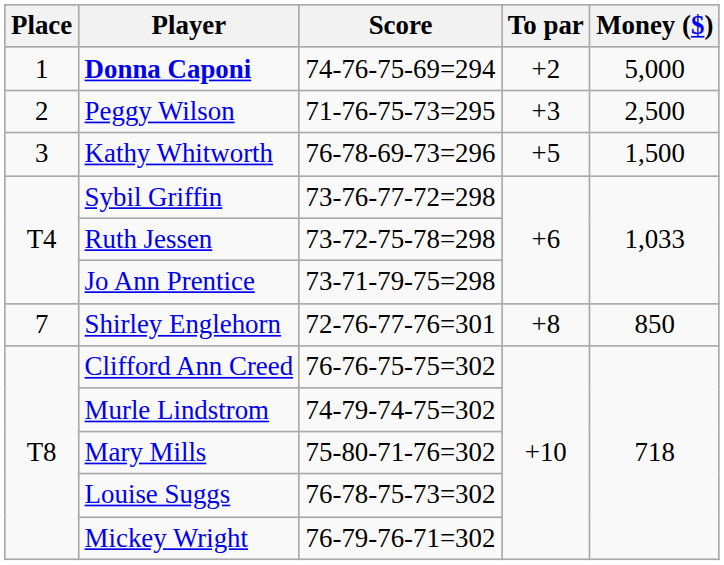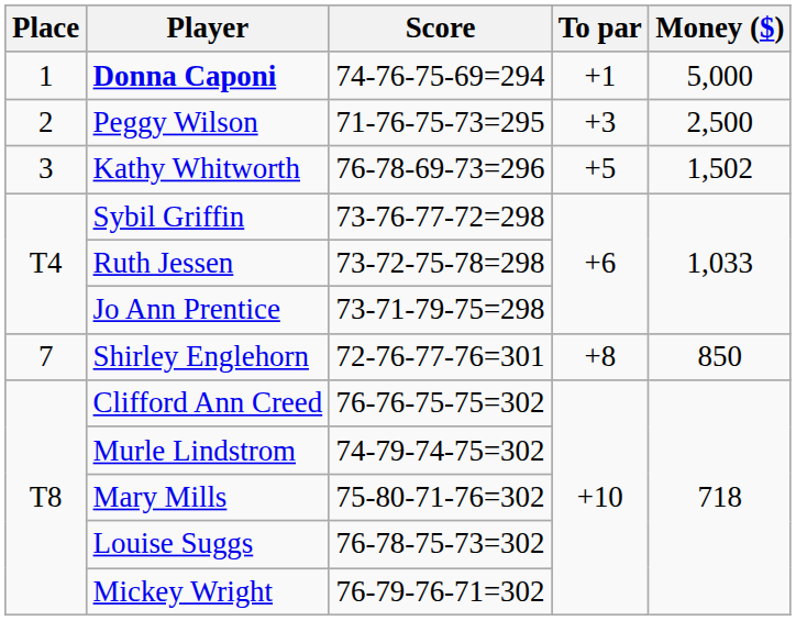Donna Caponi | To par: +2 -> +1
Kathy Whitworth | Money ($): 1,500 -> 1,502
